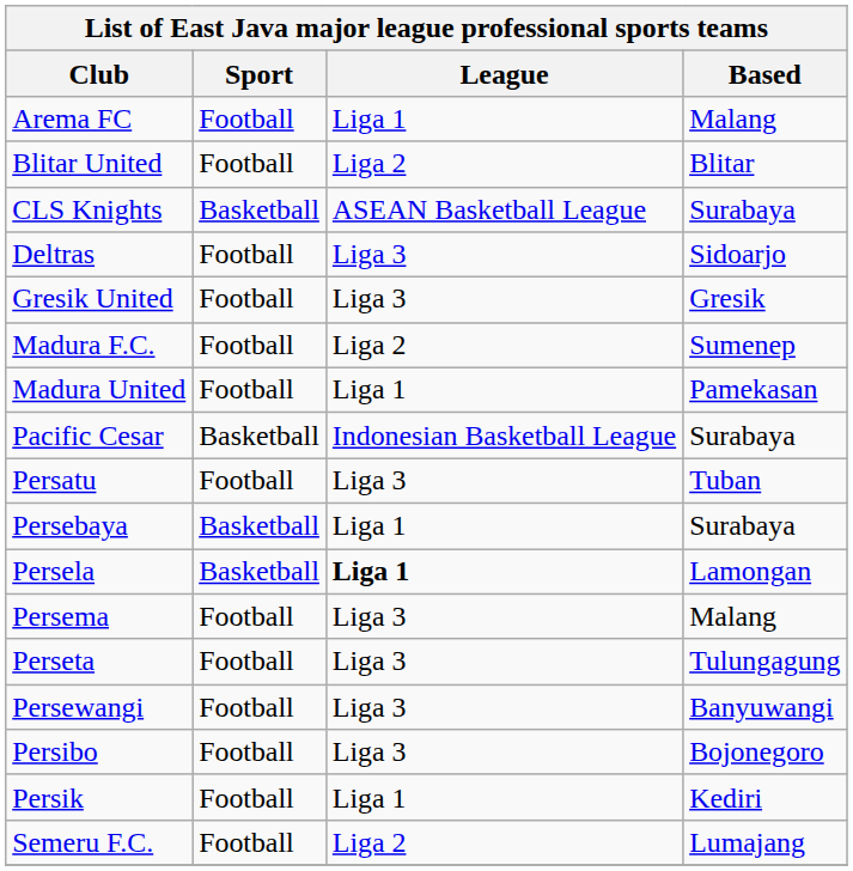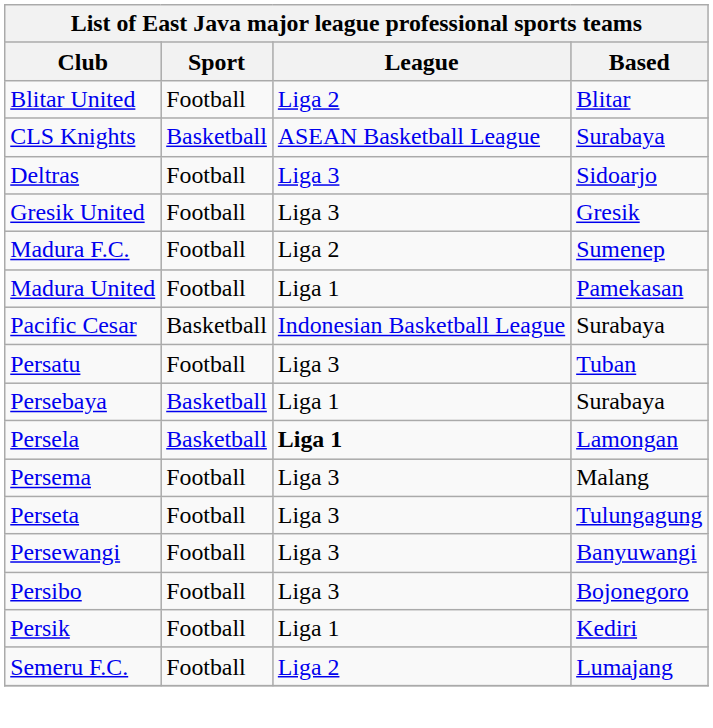- row: Arema FC | Football | Liga 1 | Malang
